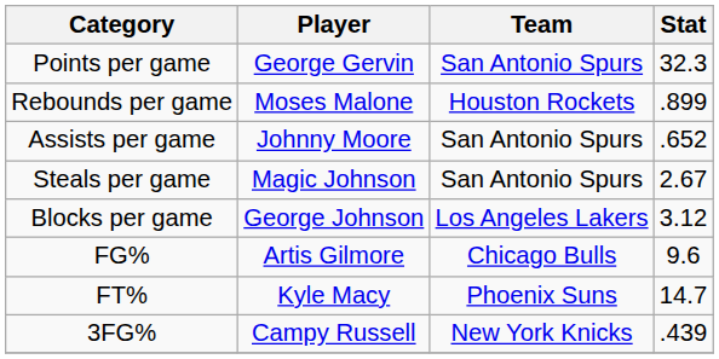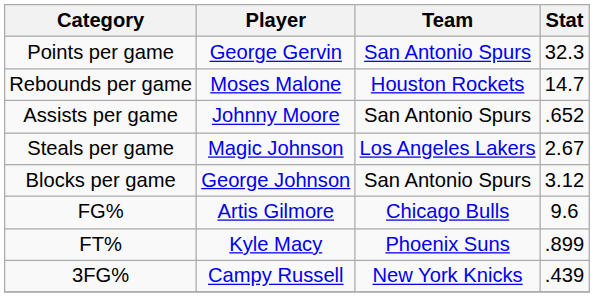Rebounds per game | Stat: .899 -> 14.7
Steals per game | Team: San Antonio Spurs -> Los Angeles Lakers
Blocks per game | Team: Los Angeles Lakers -> San Antonio Spurs
FT% | Stat: 14.7 -> .899
